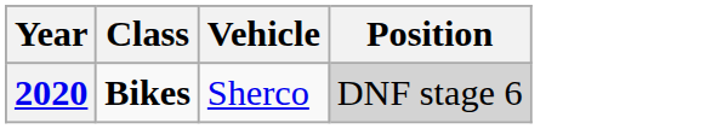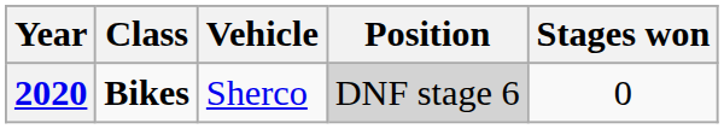+ column: Stages won | 0
